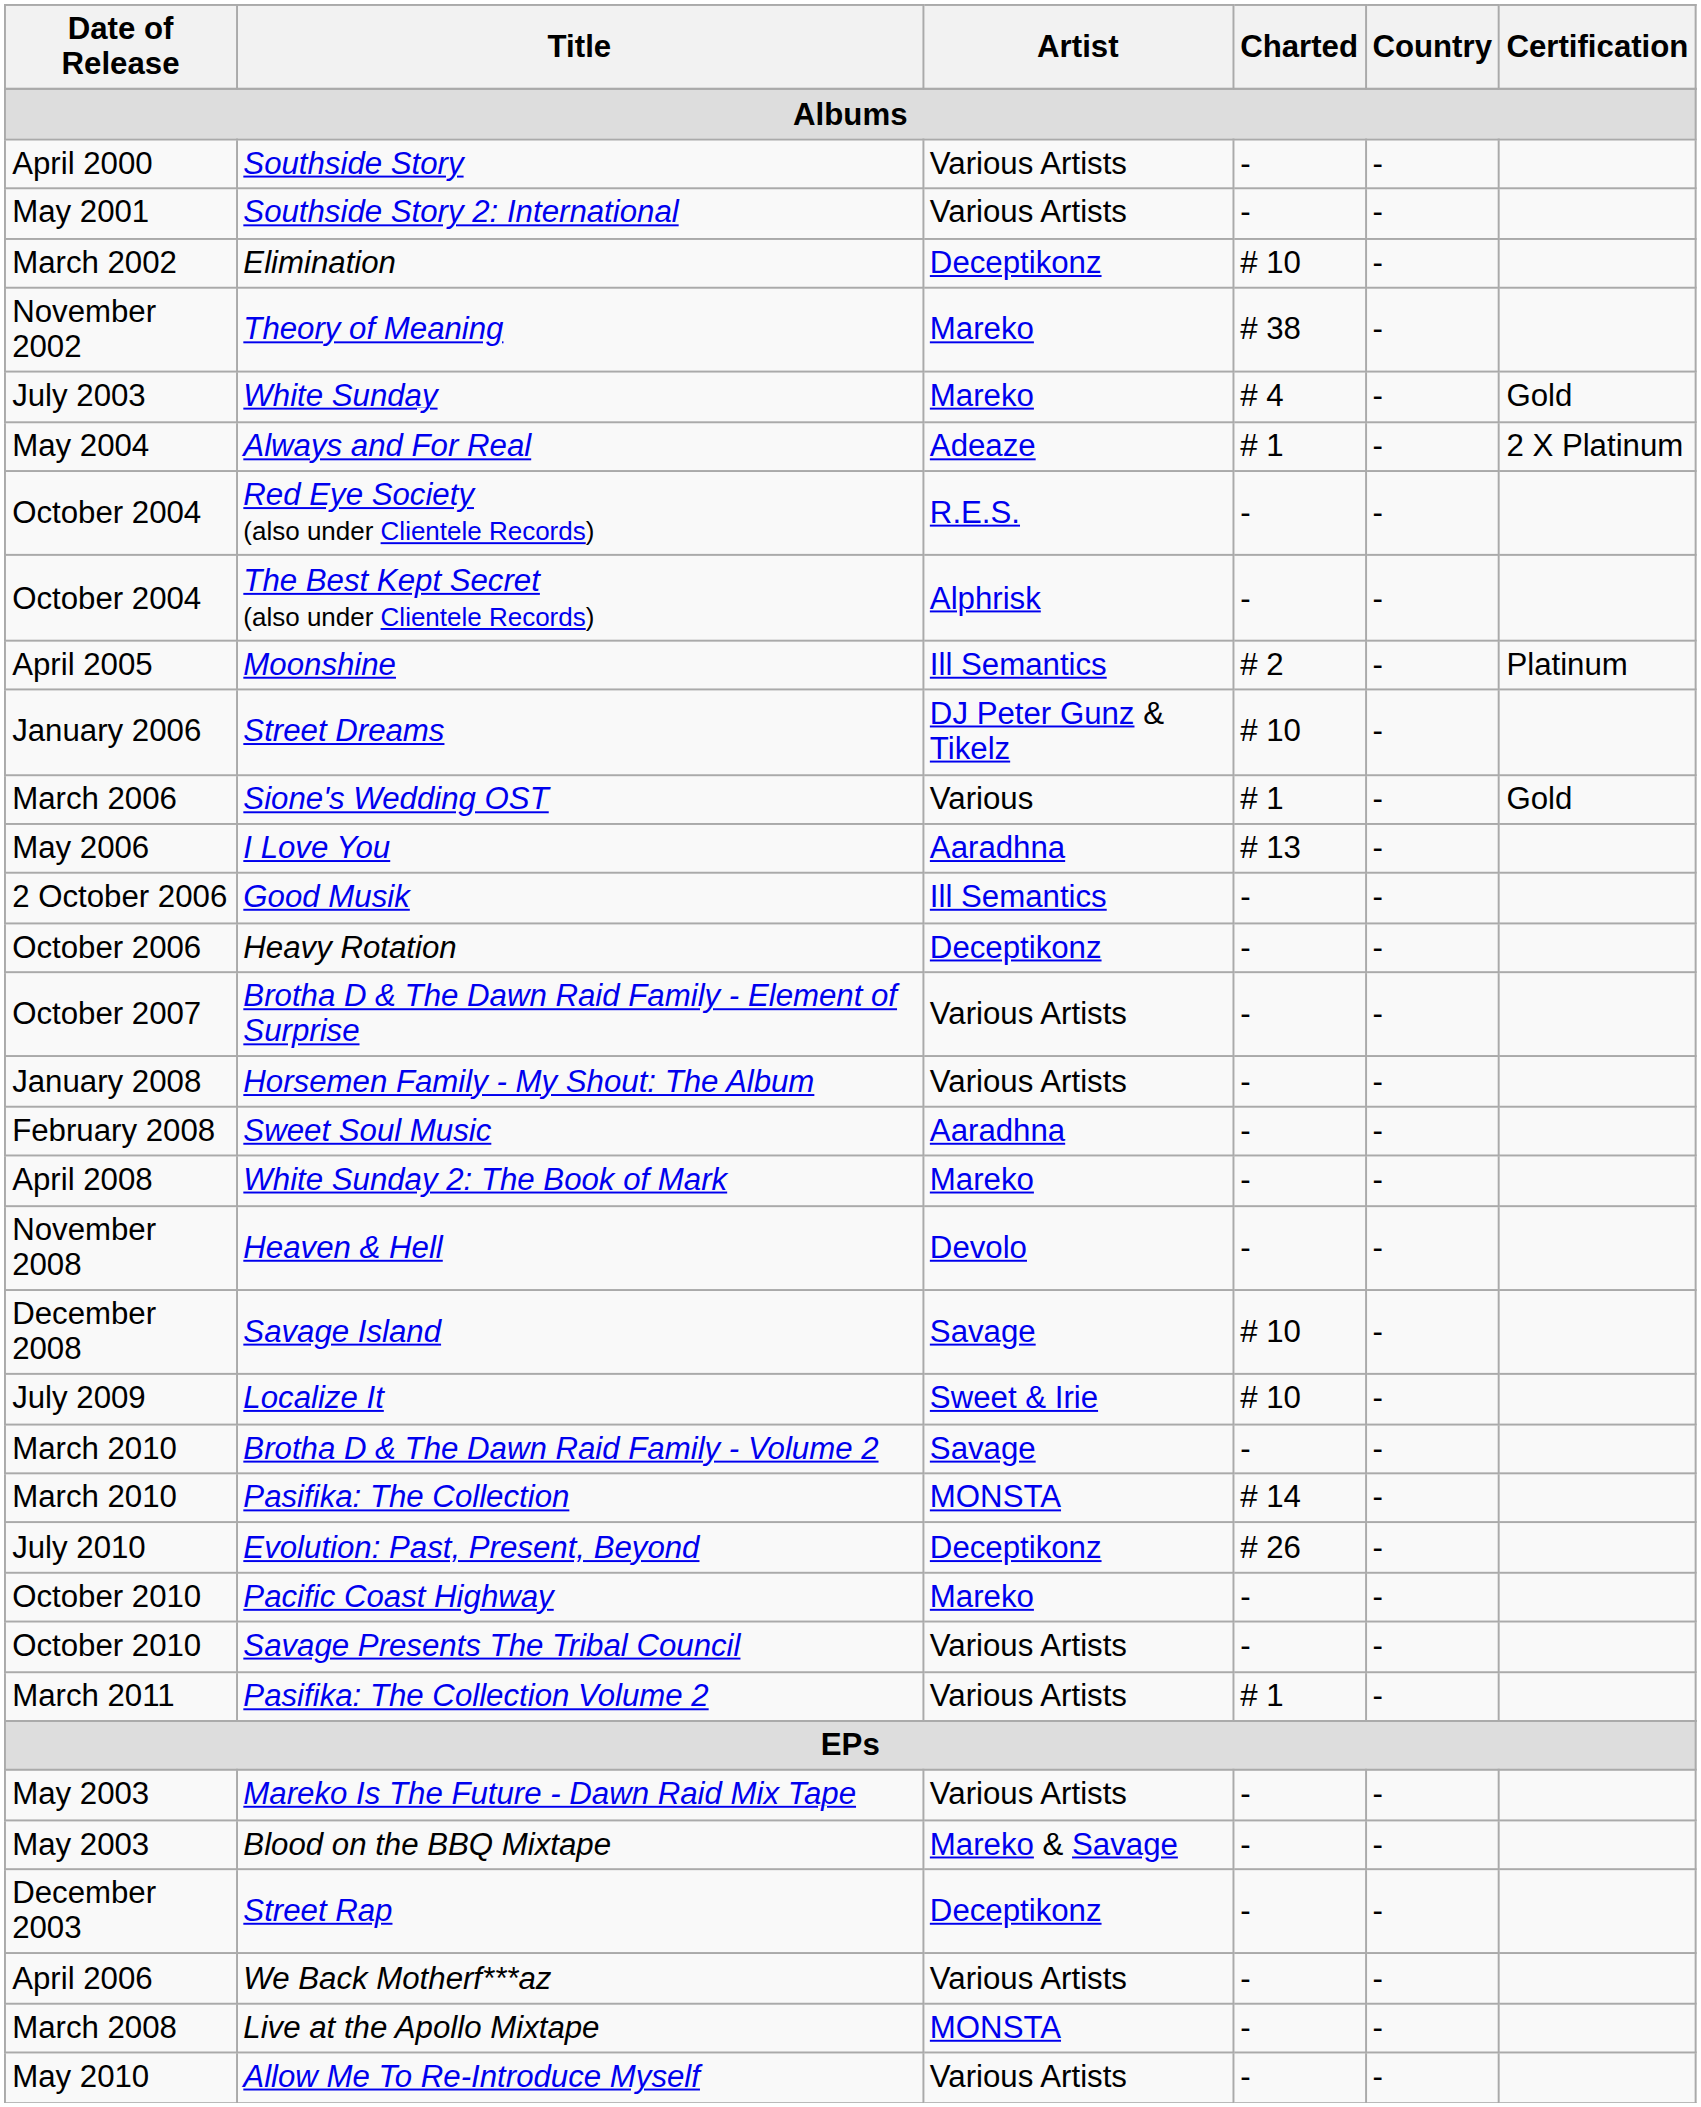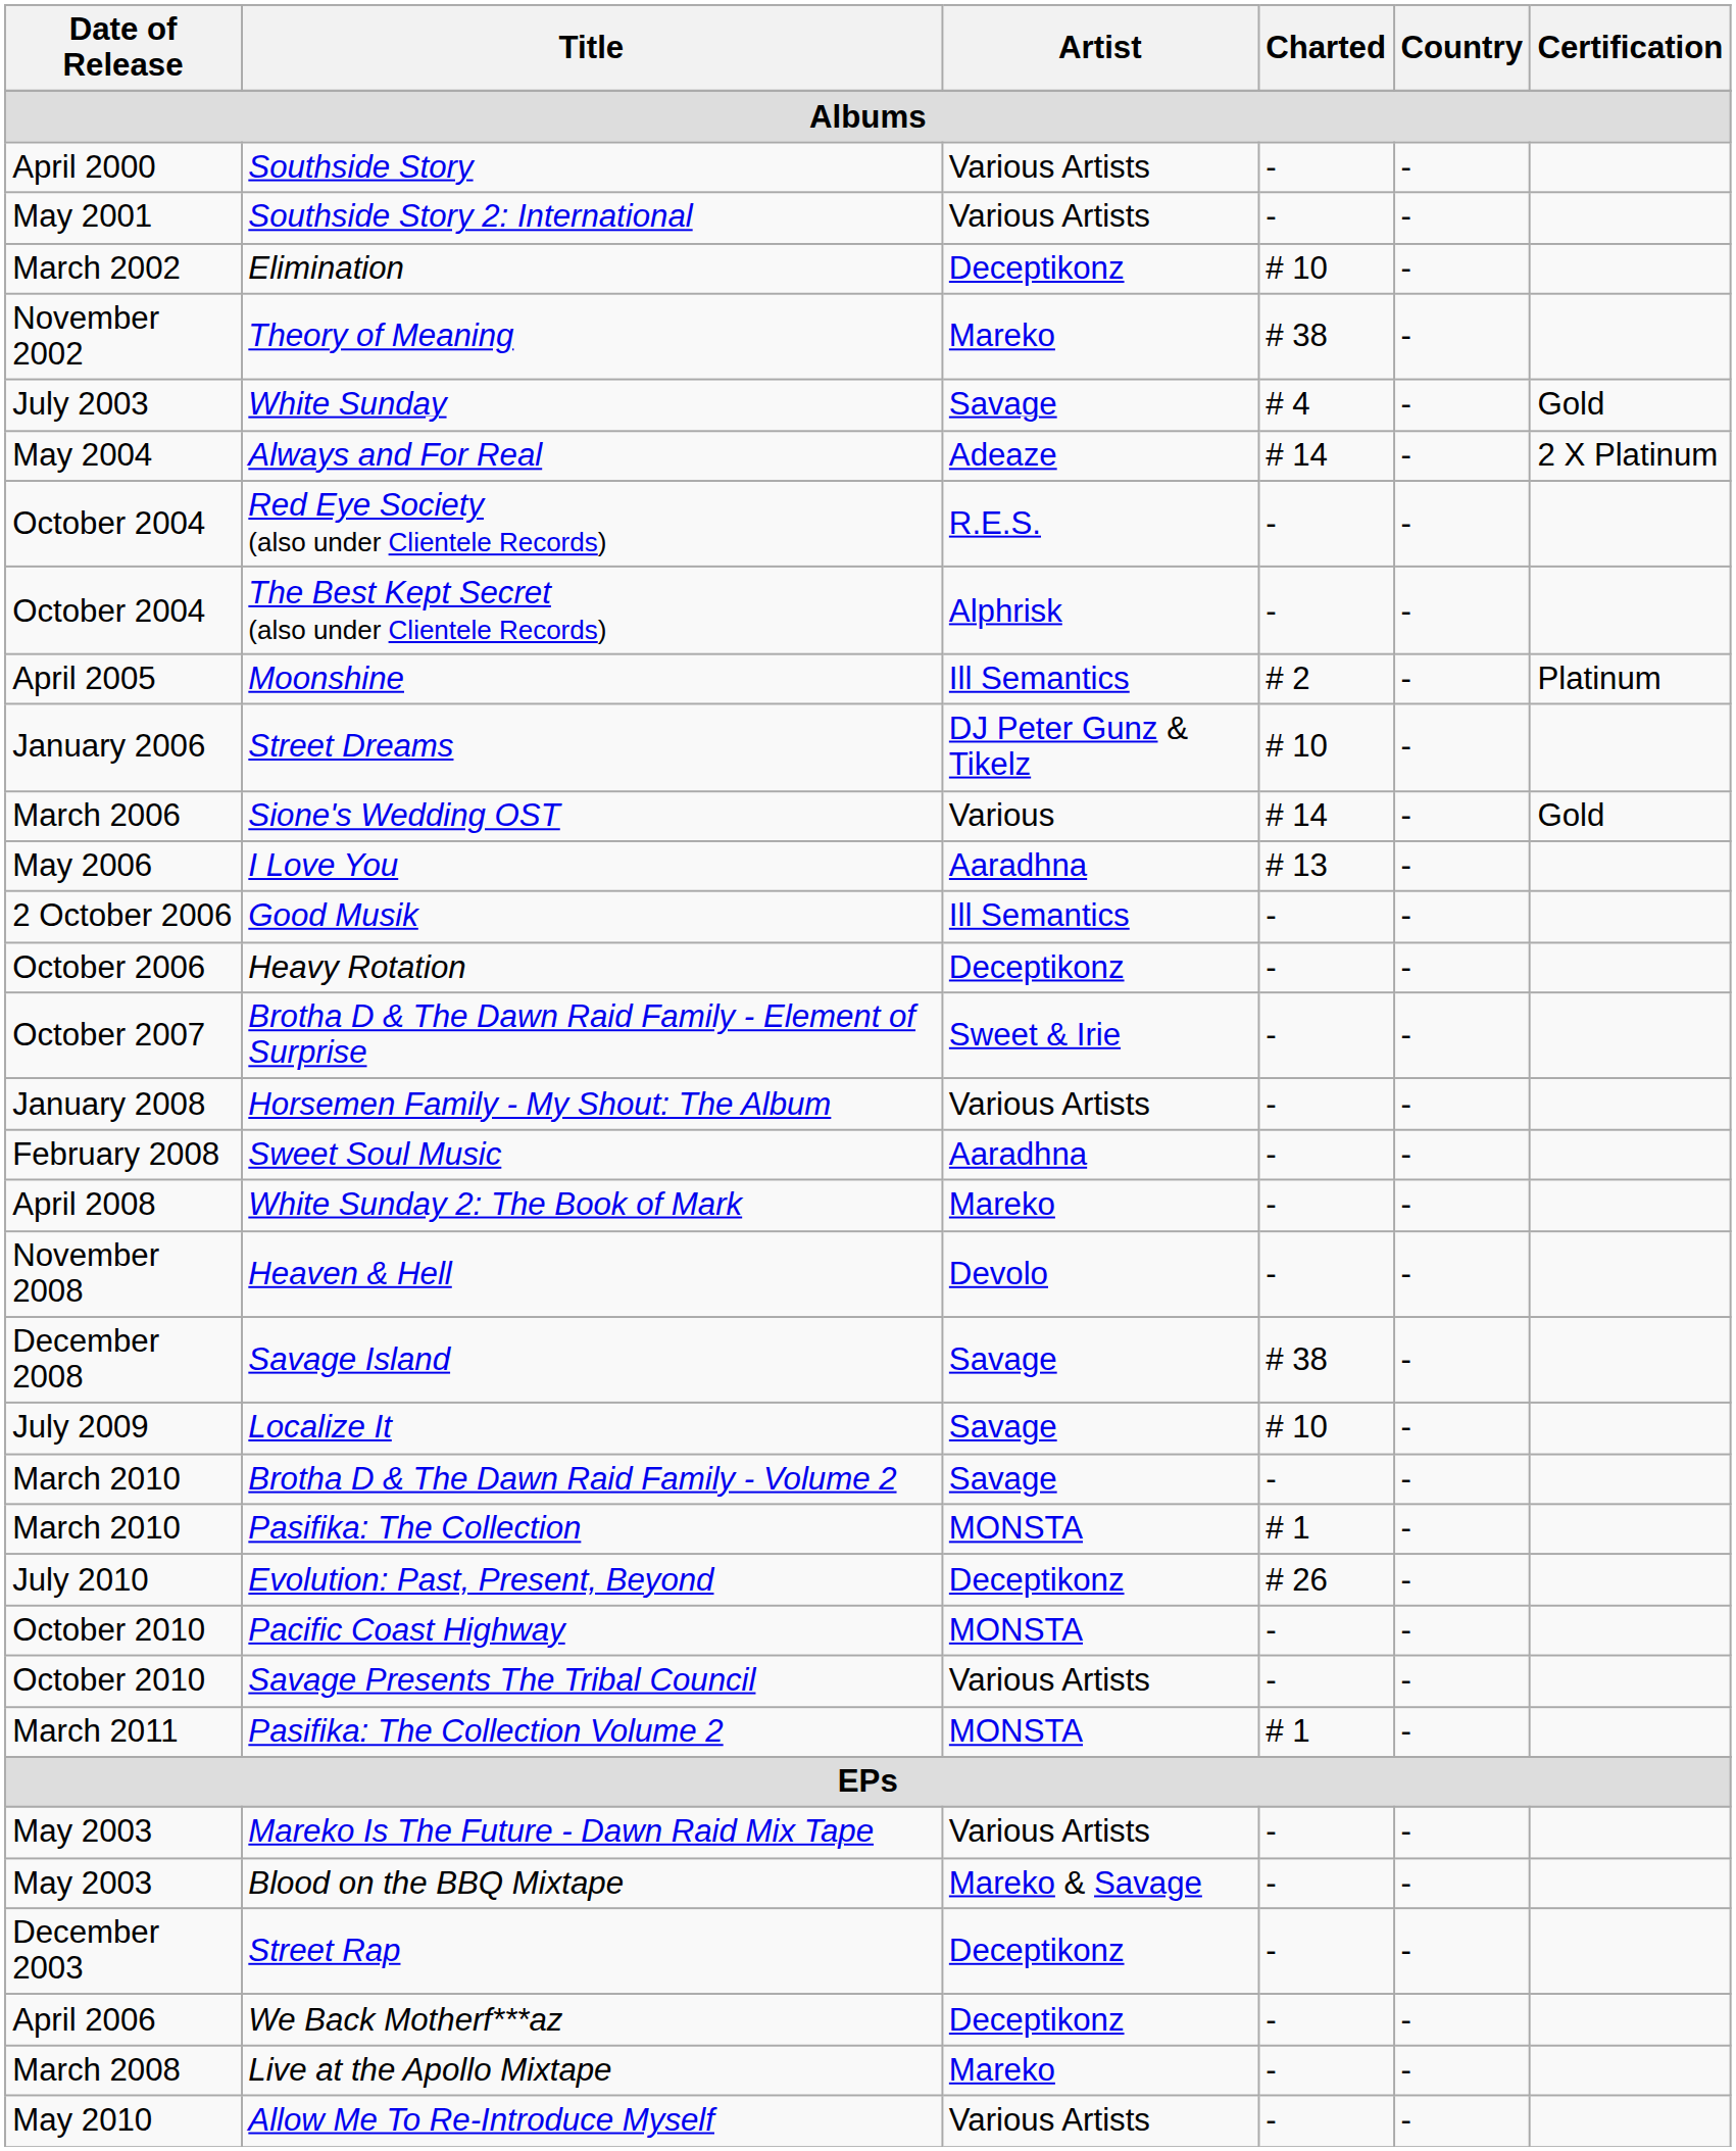White Sunday | Artist: Mareko -> Savage
Always and For Real | Charted: # 1 -> # 14
Sione's Wedding OST | Charted: # 1 -> # 14
Brotha D & The Dawn Raid Family - Element of Surprise | Artist: Various Artists -> Sweet & Irie
Savage Island | Charted: # 10 -> # 38
Localize It | Artist: Sweet & Irie -> Savage
Pasifika: The Collection | Charted: # 14 -> # 1
Pacific Coast Highway | Artist: Mareko -> MONSTA
Pasifika: The Collection Volume 2 | Artist: Various Artists -> MONSTA
We Back Motherf***az | Artist: Various Artists -> Deceptikonz
Live at the Apollo Mixtape | Artist: MONSTA -> Mareko
